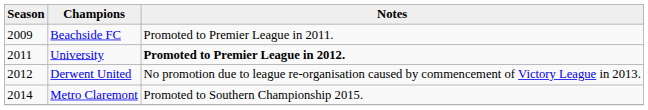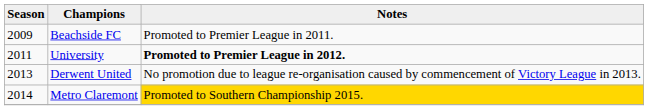Derwent United | Season: 2012 -> 2013
Metro Claremont | Notes: no background -> gold background
